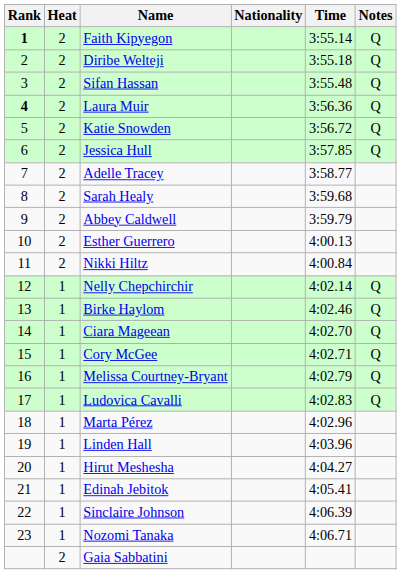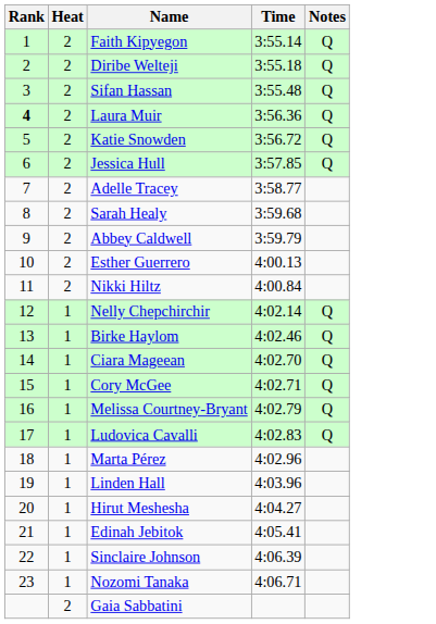- column: Nationality
Faith Kipyegon | Rank: bold -> normal
